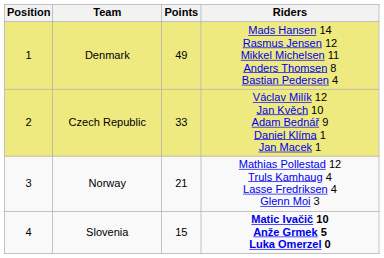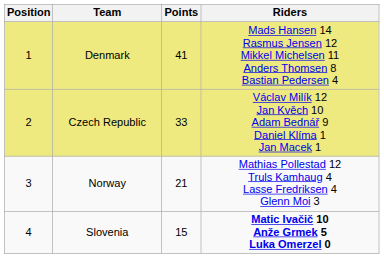Denmark | Points: 49 -> 41
